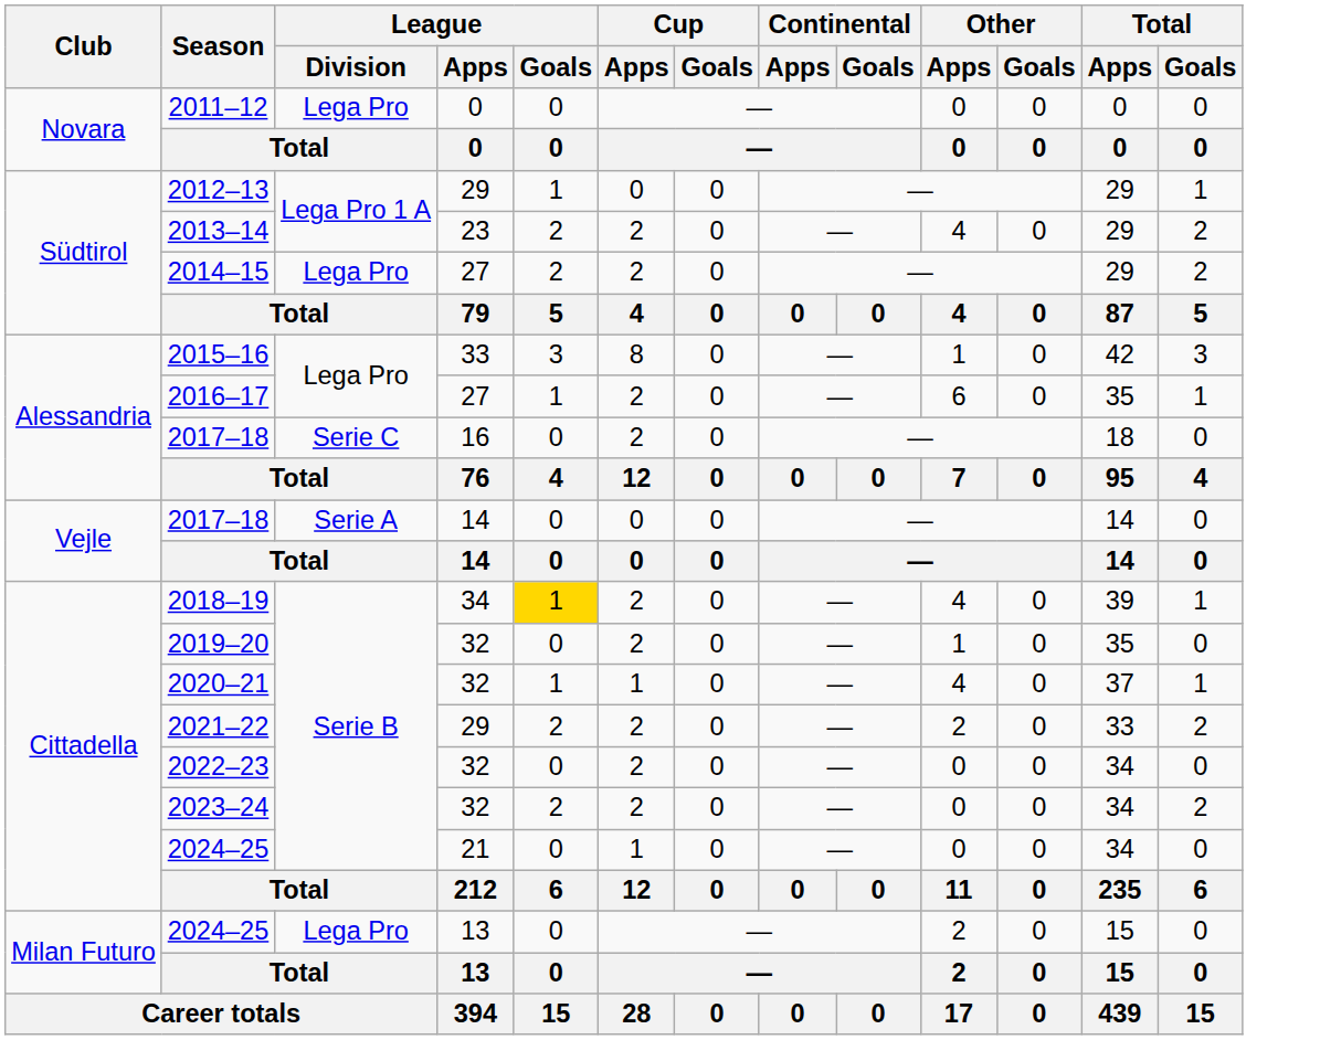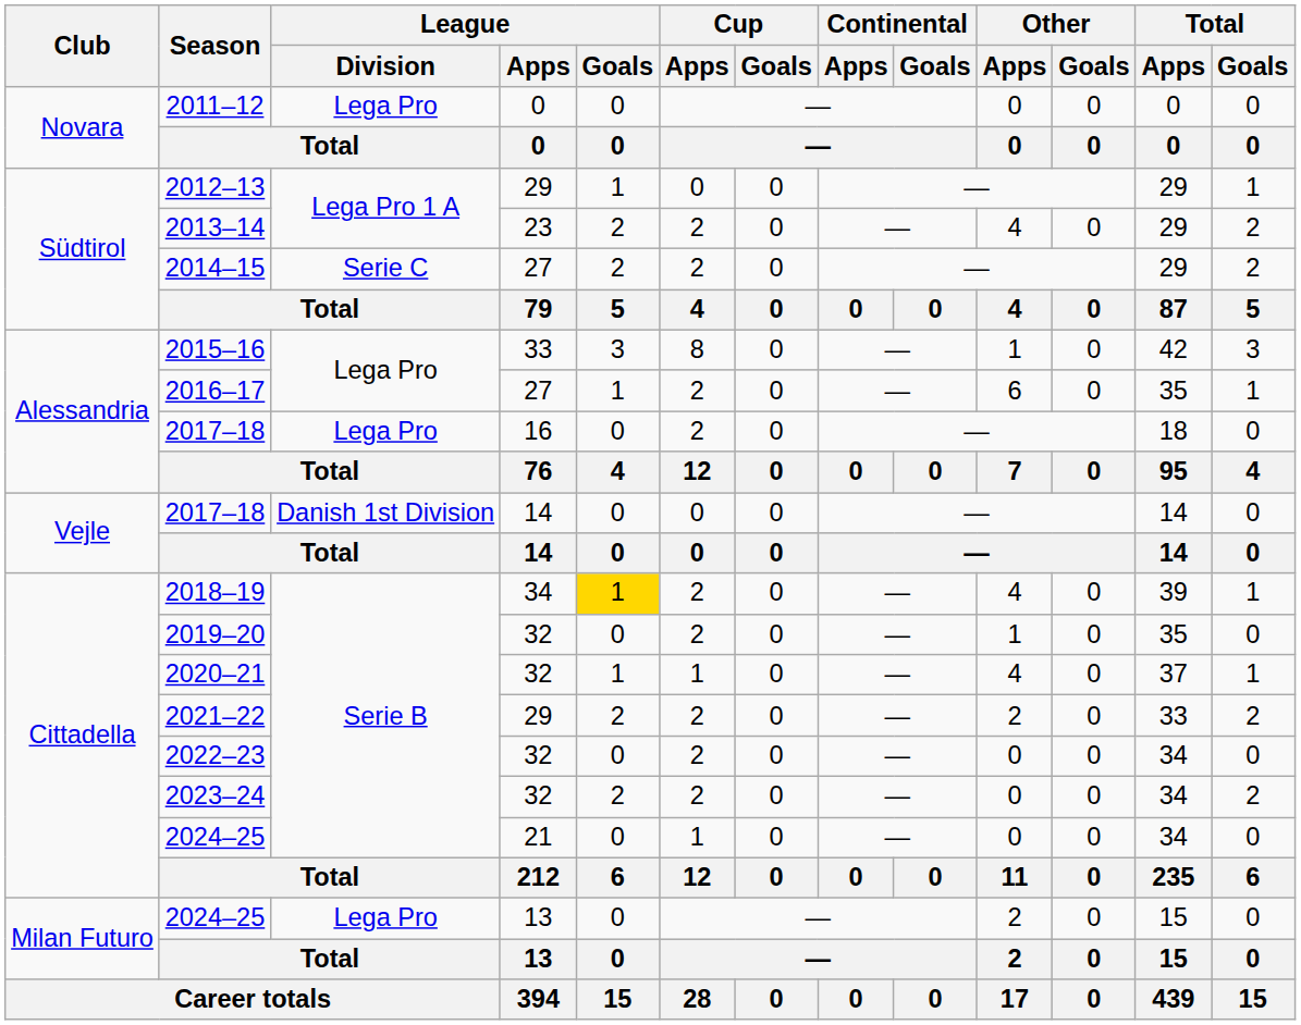2014–15 | League / Division: Lega Pro -> Serie C
2017–18 / 16 | League / Division: Serie C -> Lega Pro
2017–18 / 14 | League / Division: Serie A -> Danish 1st Division
